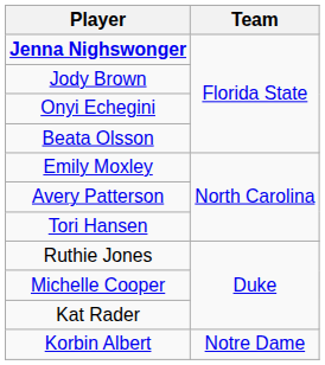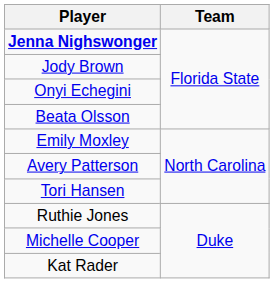- row: Korbin Albert | Notre Dame
